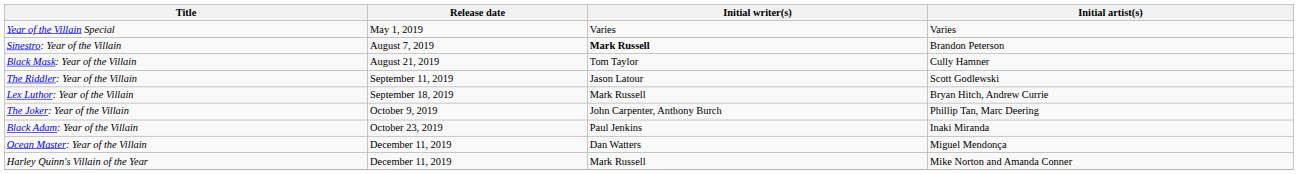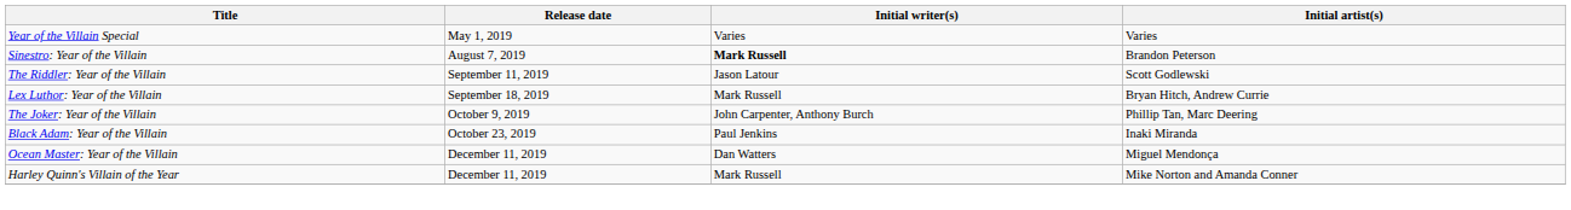- row: Black Mask: Year of the Villain | August 21, 2019 | Tom Taylor | Cully Hamner
